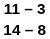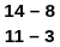rows swapped: 11 – 3 <-> 14 – 8
